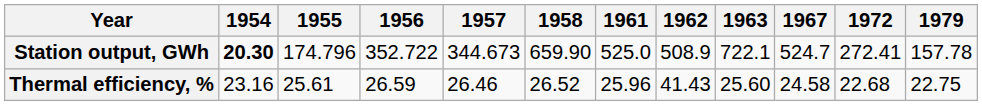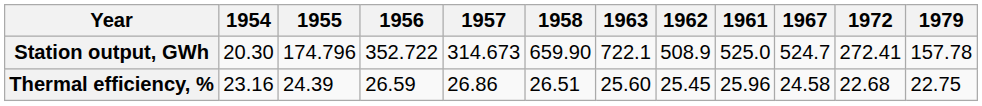columns swapped: 1961 <-> 1963
Station output, GWh | 1954: bold -> normal
Station output, GWh | 1957: 344.673 -> 314.673
Thermal efficiency, % | 1955: 25.61 -> 24.39
Thermal efficiency, % | 1957: 26.46 -> 26.86
Thermal efficiency, % | 1958: 26.52 -> 26.51
Thermal efficiency, % | 1962: 41.43 -> 25.45
